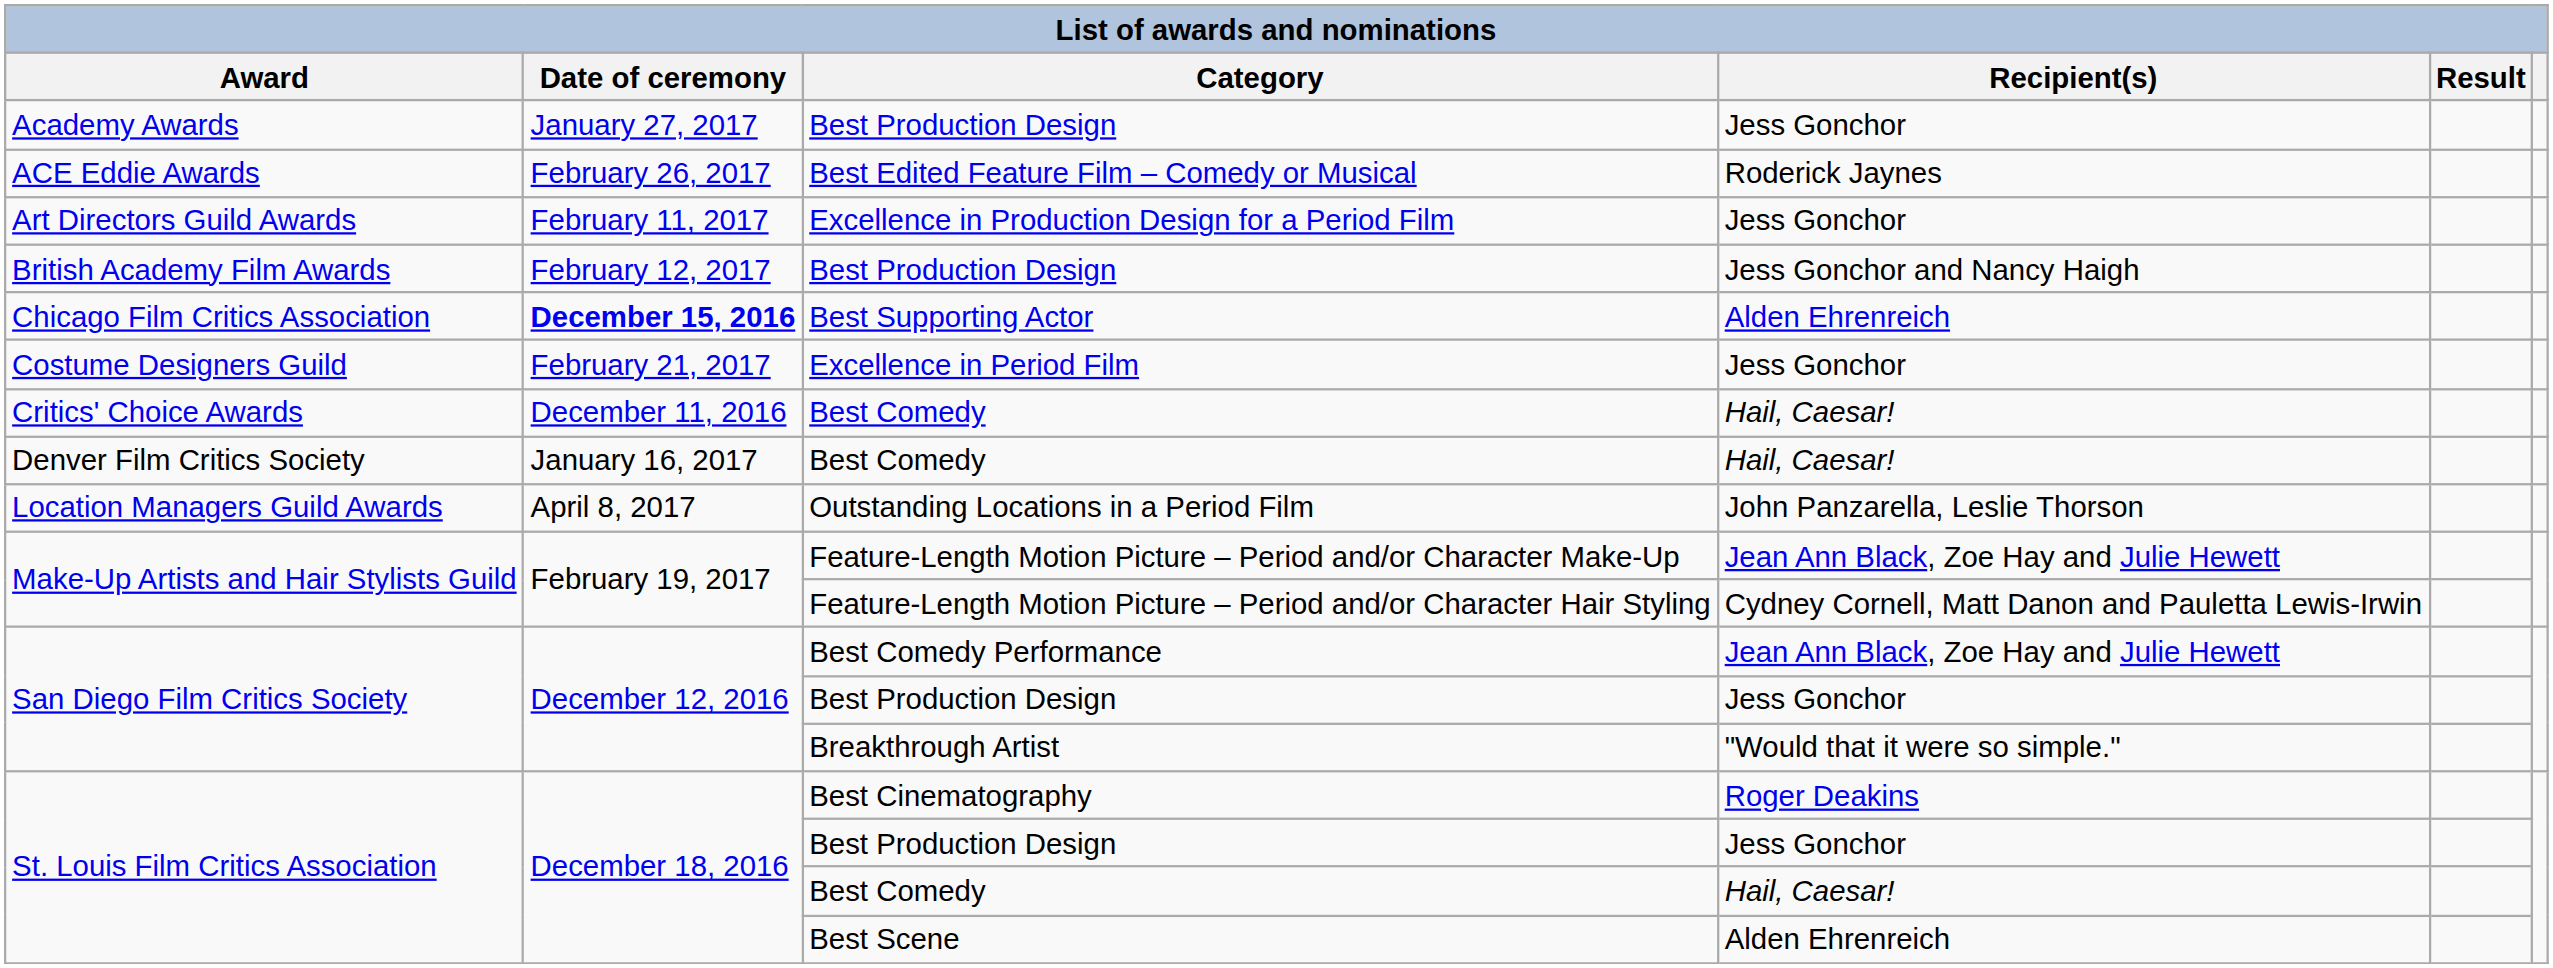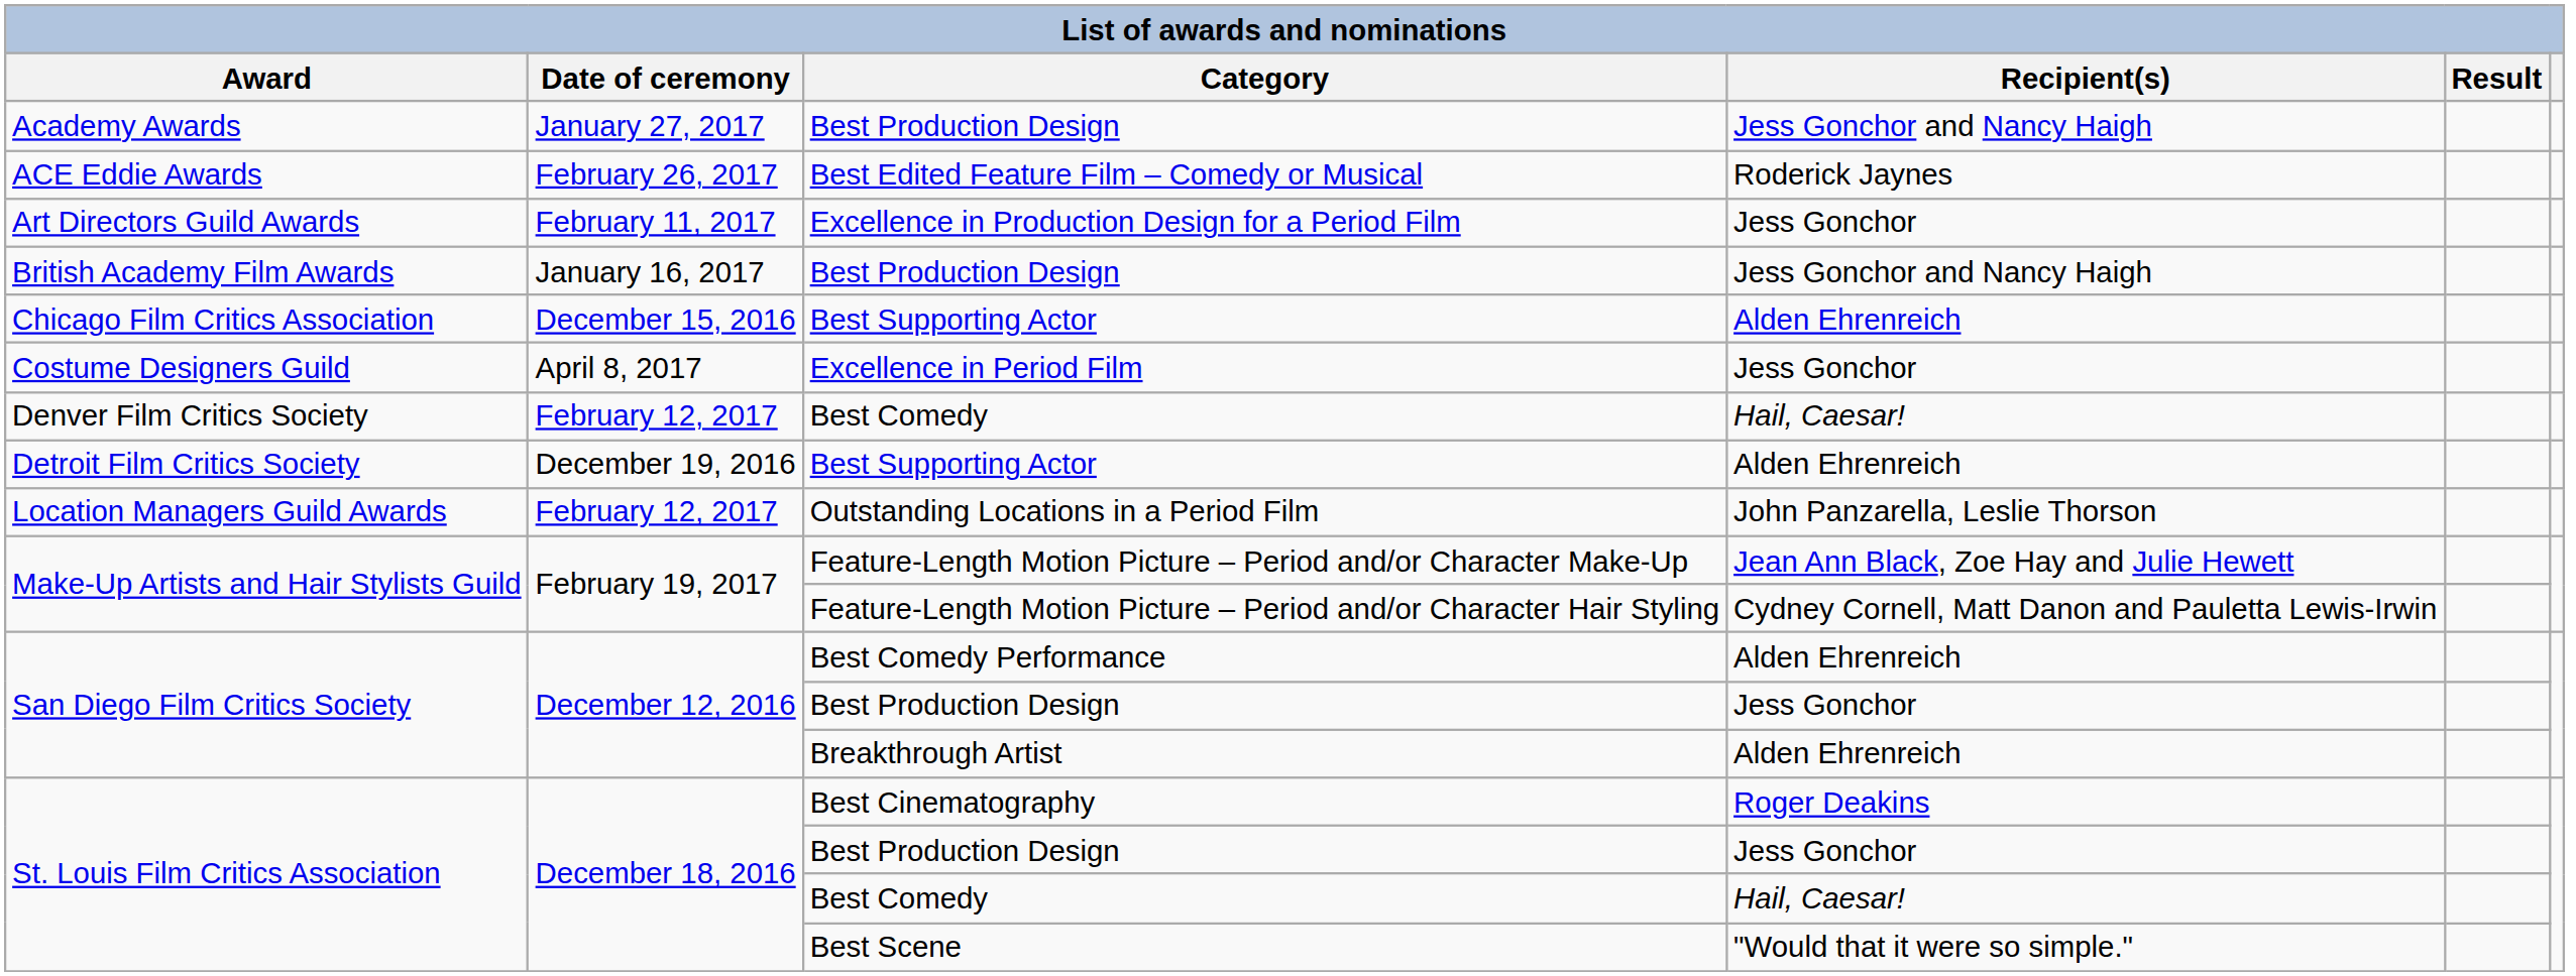Academy Awards | Recipient(s): Jess Gonchor -> Jess Gonchor and Nancy Haigh
British Academy Film Awards | Date of ceremony: February 12, 2017 -> January 16, 2017
Chicago Film Critics Association | Date of ceremony: bold -> normal
Costume Designers Guild | Date of ceremony: February 21, 2017 -> April 8, 2017
- row: Critics' Choice Awards | December 11, 2016 | Best Comedy | Hail, Caesar!
Denver Film Critics Society | Date of ceremony: January 16, 2017 -> February 12, 2017
+ row: Detroit Film Critics Society | December 19, 2016 | Best Supporting Actor | Alden Ehrenreich
Location Managers Guild Awards | Date of ceremony: April 8, 2017 -> February 12, 2017
San Diego Film Critics Society / Best Comedy Performance | Recipient(s): Jean Ann Black, Zoe Hay and Julie Hewett -> Alden Ehrenreich
San Diego Film Critics Society / Breakthrough Artist | Recipient(s): "Would that it were so simple." -> Alden Ehrenreich
St. Louis Film Critics Association / Best Scene | Recipient(s): Alden Ehrenreich -> "Would that it were so simple."
